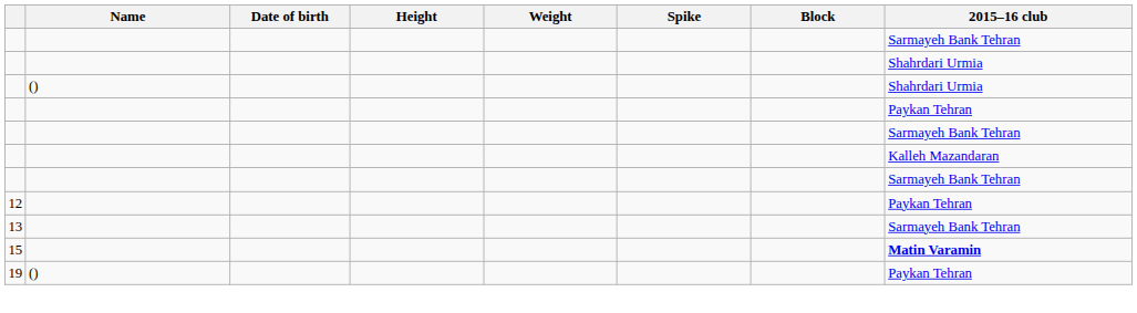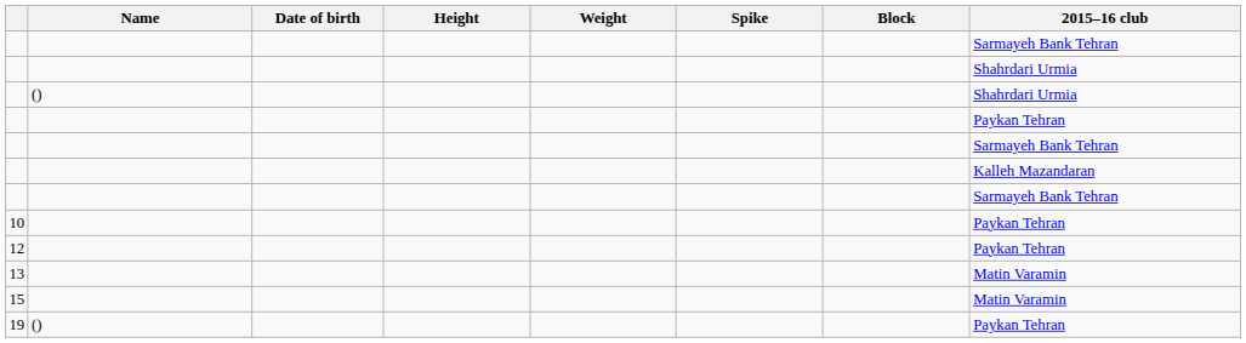+ row: 10 | Paykan Tehran
13 | 2015–16 club: Sarmayeh Bank Tehran -> Matin Varamin
15 | 2015–16 club: bold -> normal
